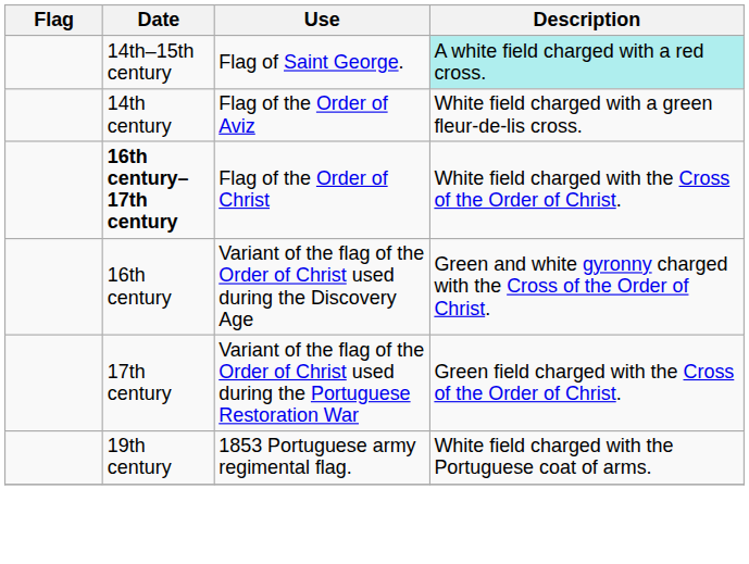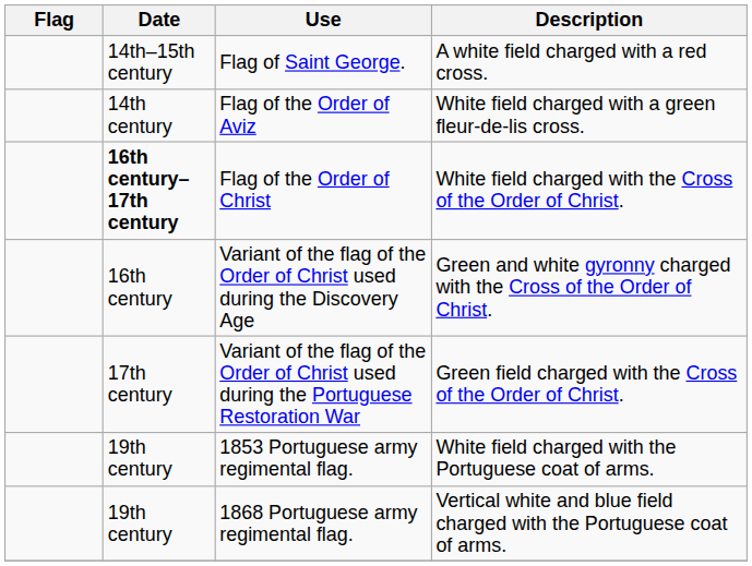Flag of Saint George. | Description: paleturquoise background -> no background
+ row: 19th century | 1868 Portuguese army regimental flag. | Vertical white and blue field charged with the Portuguese coat of arms.
